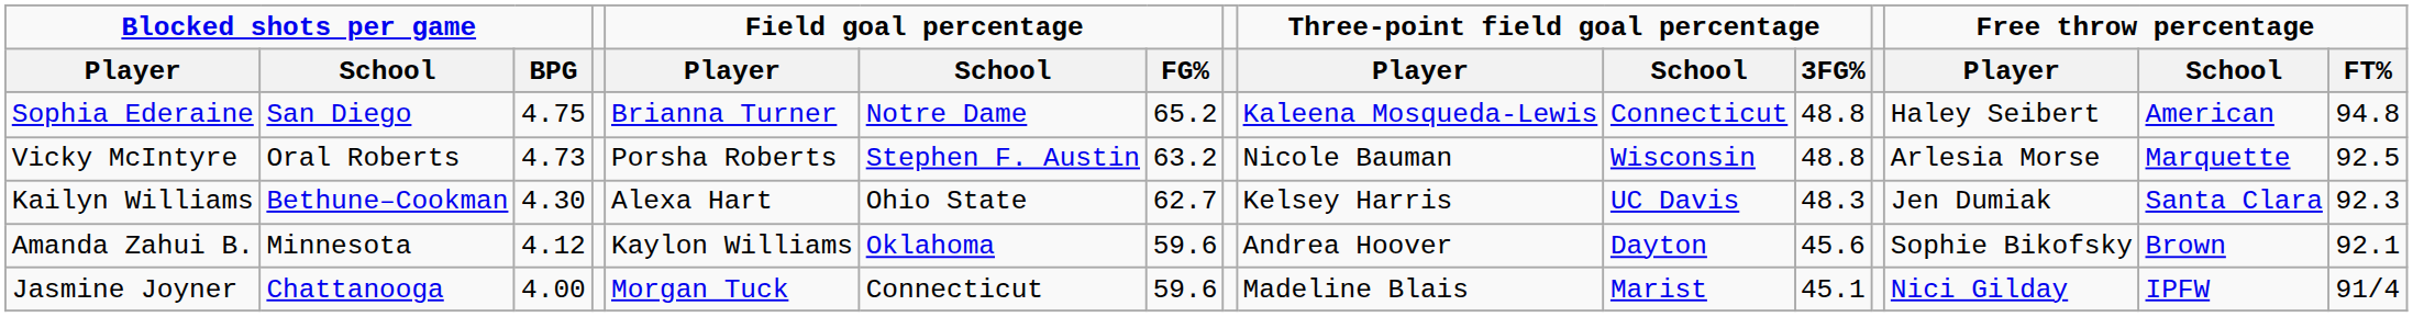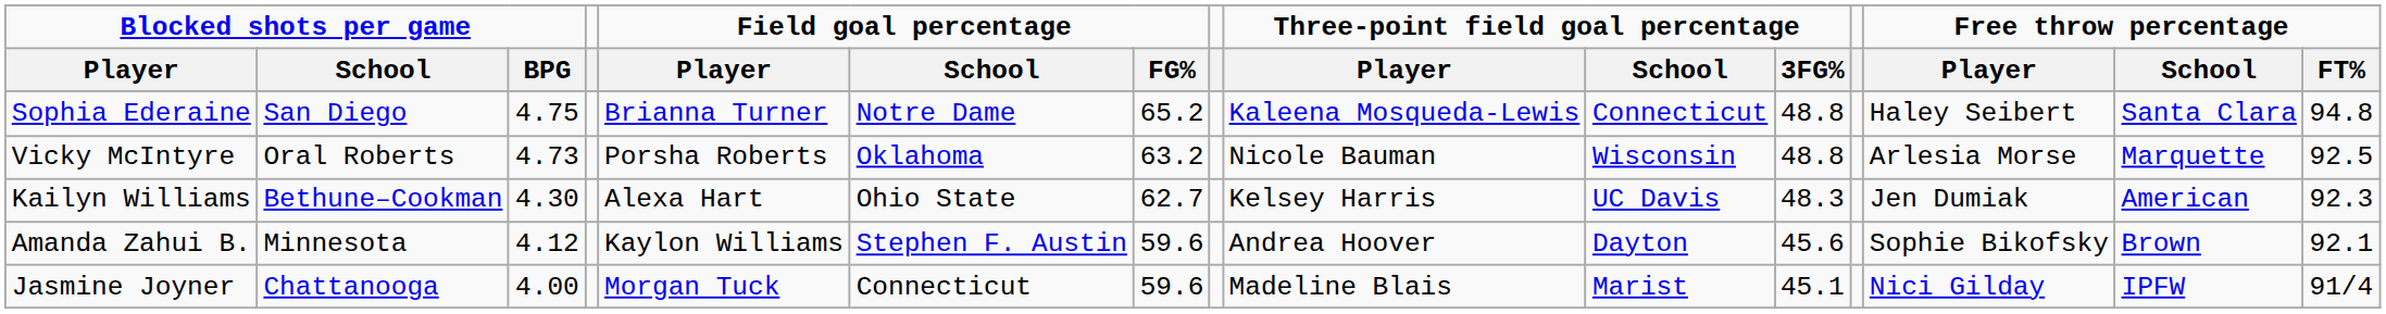Sophia Ederaine | Free throw percentage / School: American -> Santa Clara
Vicky McIntyre | Field goal percentage / School: Stephen F. Austin -> Oklahoma
Kailyn Williams | Free throw percentage / School: Santa Clara -> American
Amanda Zahui B. | Field goal percentage / School: Oklahoma -> Stephen F. Austin
